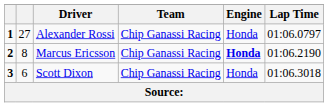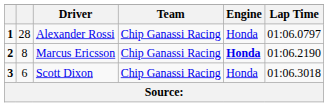Alexander Rossi | column 2: 27 -> 28
